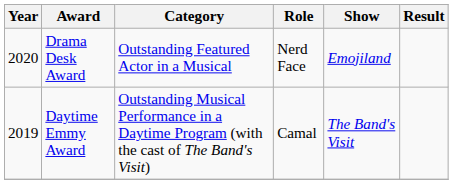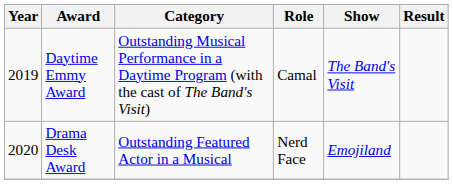rows swapped: Daytime Emmy Award <-> Drama Desk Award
